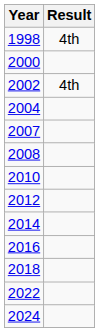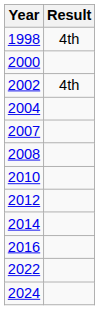- row: 2018
